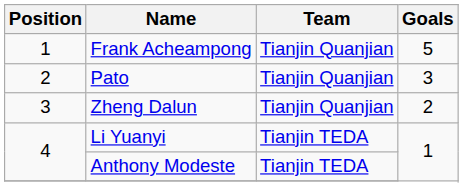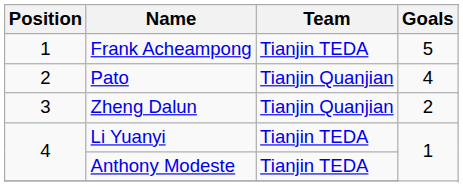Frank Acheampong | Team: Tianjin Quanjian -> Tianjin TEDA
Pato | Goals: 3 -> 4
